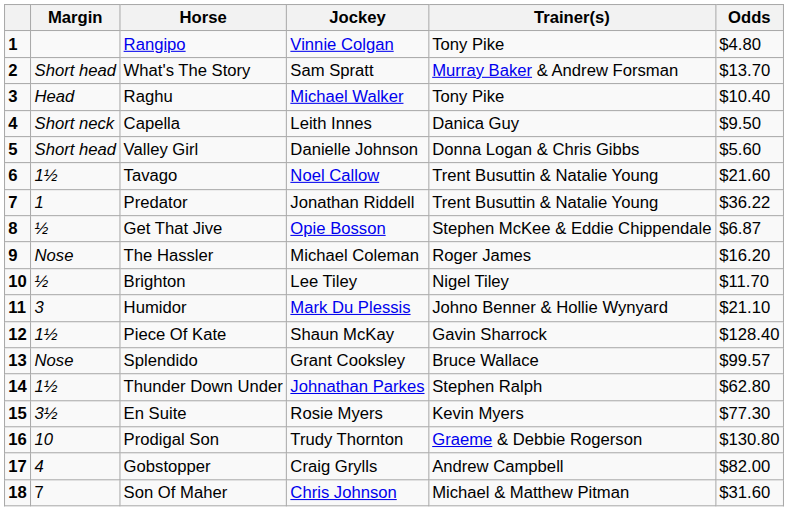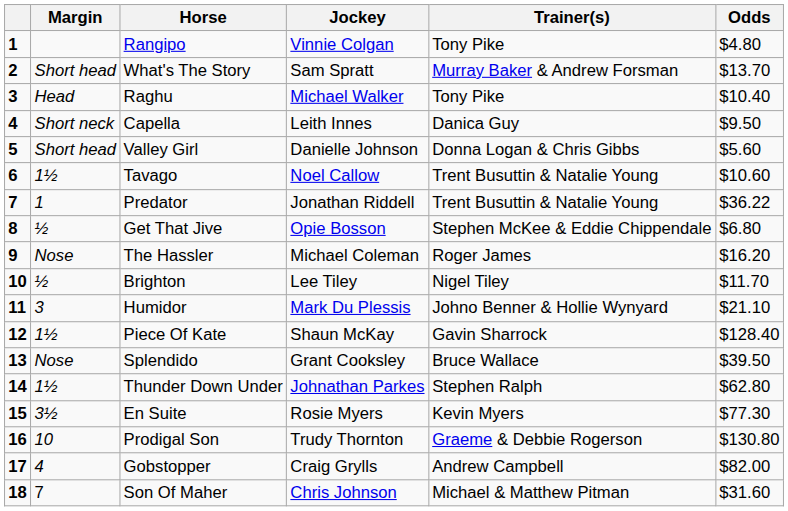Tavago | Odds: $21.60 -> $10.60
Get That Jive | Odds: $6.87 -> $6.80
Splendido | Odds: $99.57 -> $39.50
